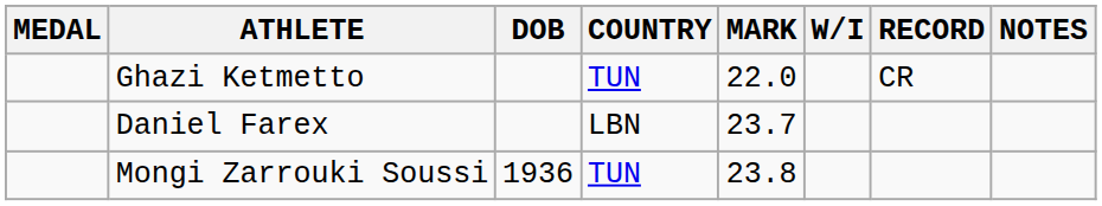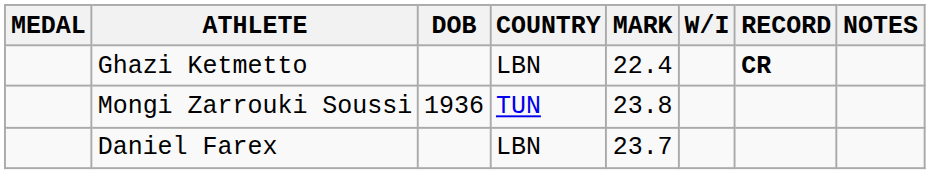Ghazi Ketmetto | COUNTRY: TUN -> LBN
Ghazi Ketmetto | MARK: 22.0 -> 22.4
Ghazi Ketmetto | RECORD: normal -> bold
rows swapped: Daniel Farex <-> Mongi Zarrouki Soussi
